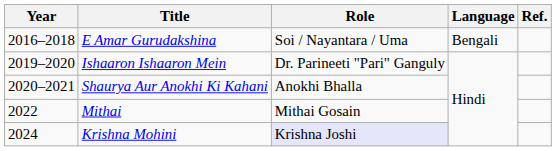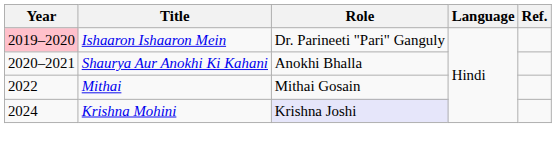- row: 2016–2018 | E Amar Gurudakshina | Soi / Nayantara / Uma | Bengali
Ishaaron Ishaaron Mein | Year: no background -> pink background
